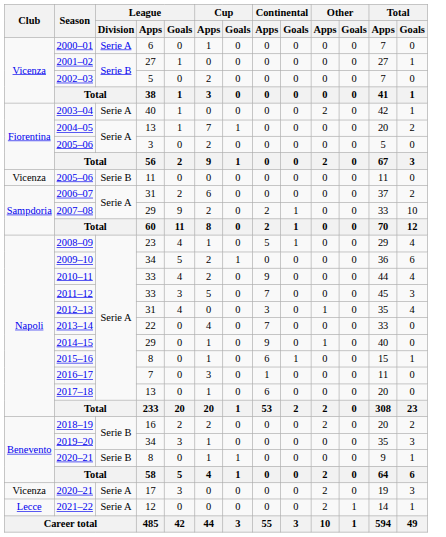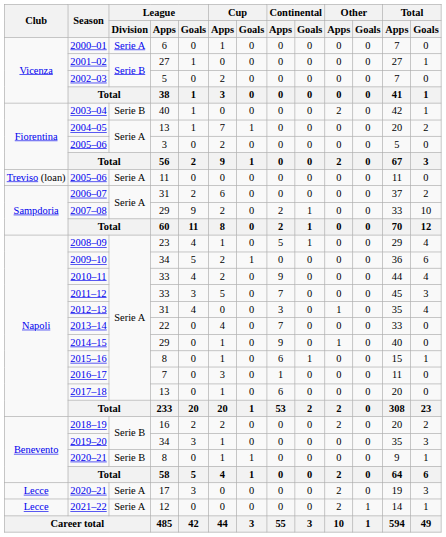2003–04 | League / Division: Serie A -> Serie B
2005–06 / 11 | Club: Vicenza -> Treviso (loan)
2005–06 / 11 | League / Division: Serie B -> Serie A
2020–21 / 17 | Club: Vicenza -> Lecce
